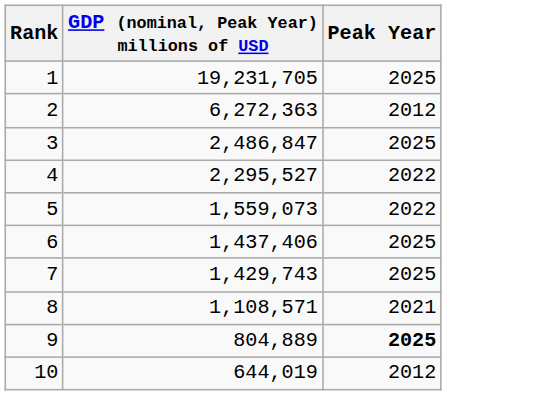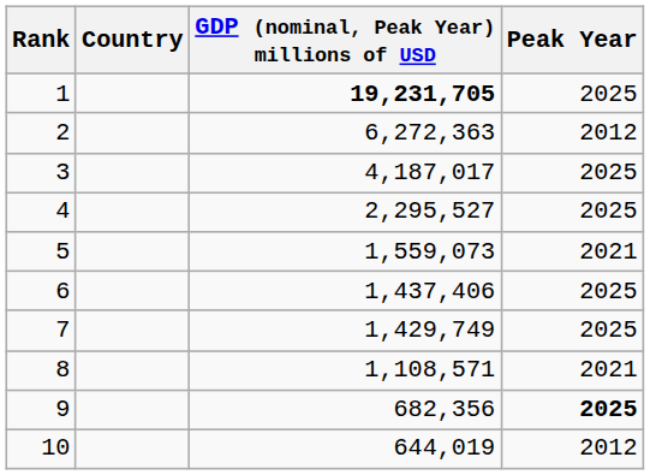+ column: Country
1 | GDP (nominal, Peak Year) millions of USD: normal -> bold
3 | GDP (nominal, Peak Year) millions of USD: 2,486,847 -> 4,187,017
4 | Peak Year: 2022 -> 2025
5 | Peak Year: 2022 -> 2021
7 | GDP (nominal, Peak Year) millions of USD: 1,429,743 -> 1,429,749
9 | GDP (nominal, Peak Year) millions of USD: 804,889 -> 682,356
